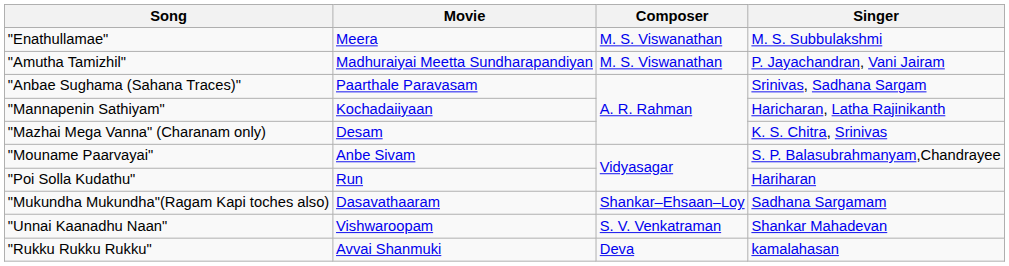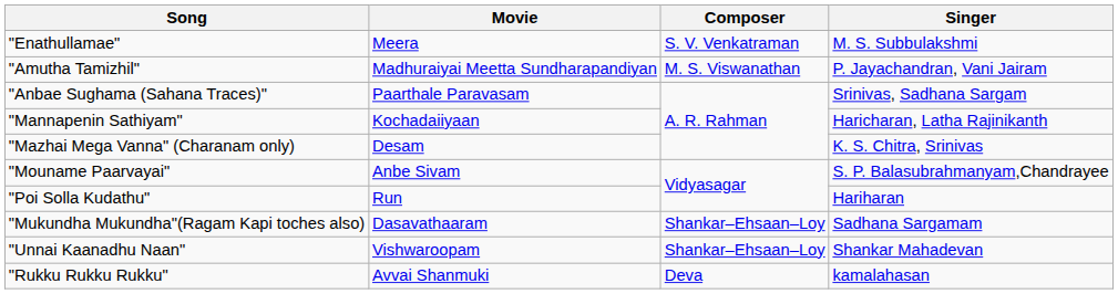"Enathullamae" | Composer: M. S. Viswanathan -> S. V. Venkatraman
"Unnai Kaanadhu Naan" | Composer: S. V. Venkatraman -> Shankar–Ehsaan–Loy
